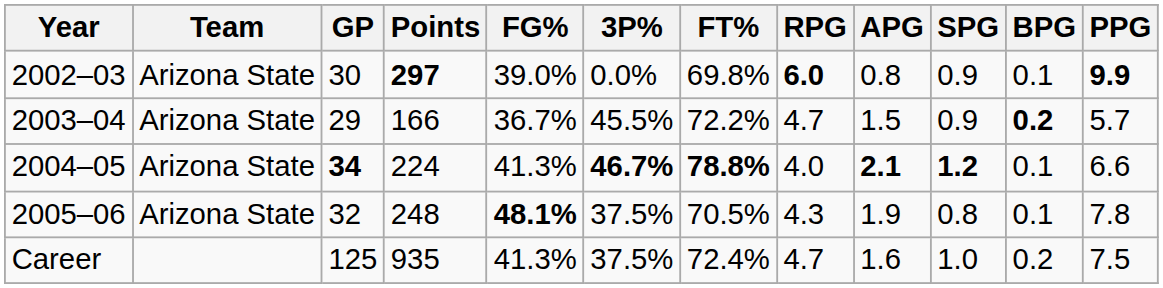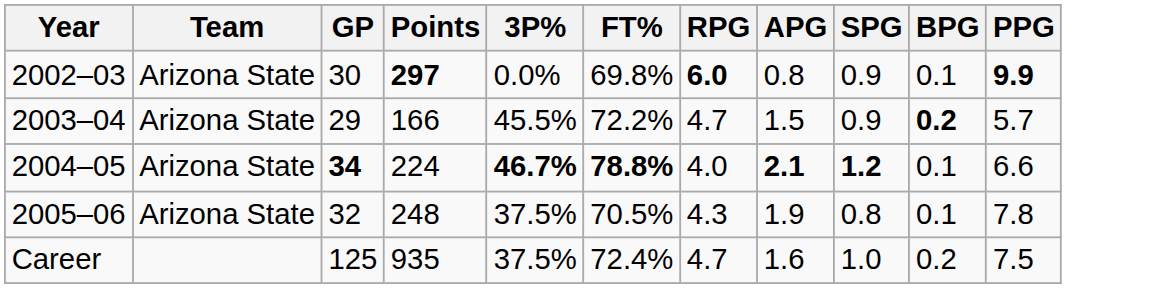- column: FG% | 39.0% | 36.7% | 41.3% | 48.1% | 41.3%
